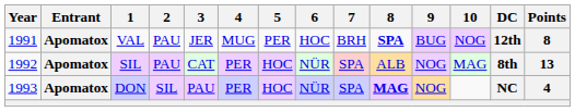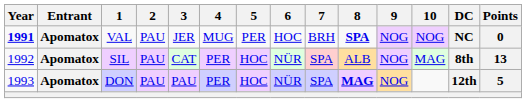VAL | Year: normal -> bold
VAL | 9: BUG -> NOG
VAL | DC: 12th -> NC
VAL | Points: 8 -> 0
DON | 2: SIL -> PAU
DON | DC: NC -> 12th
DON | Points: 4 -> 5
